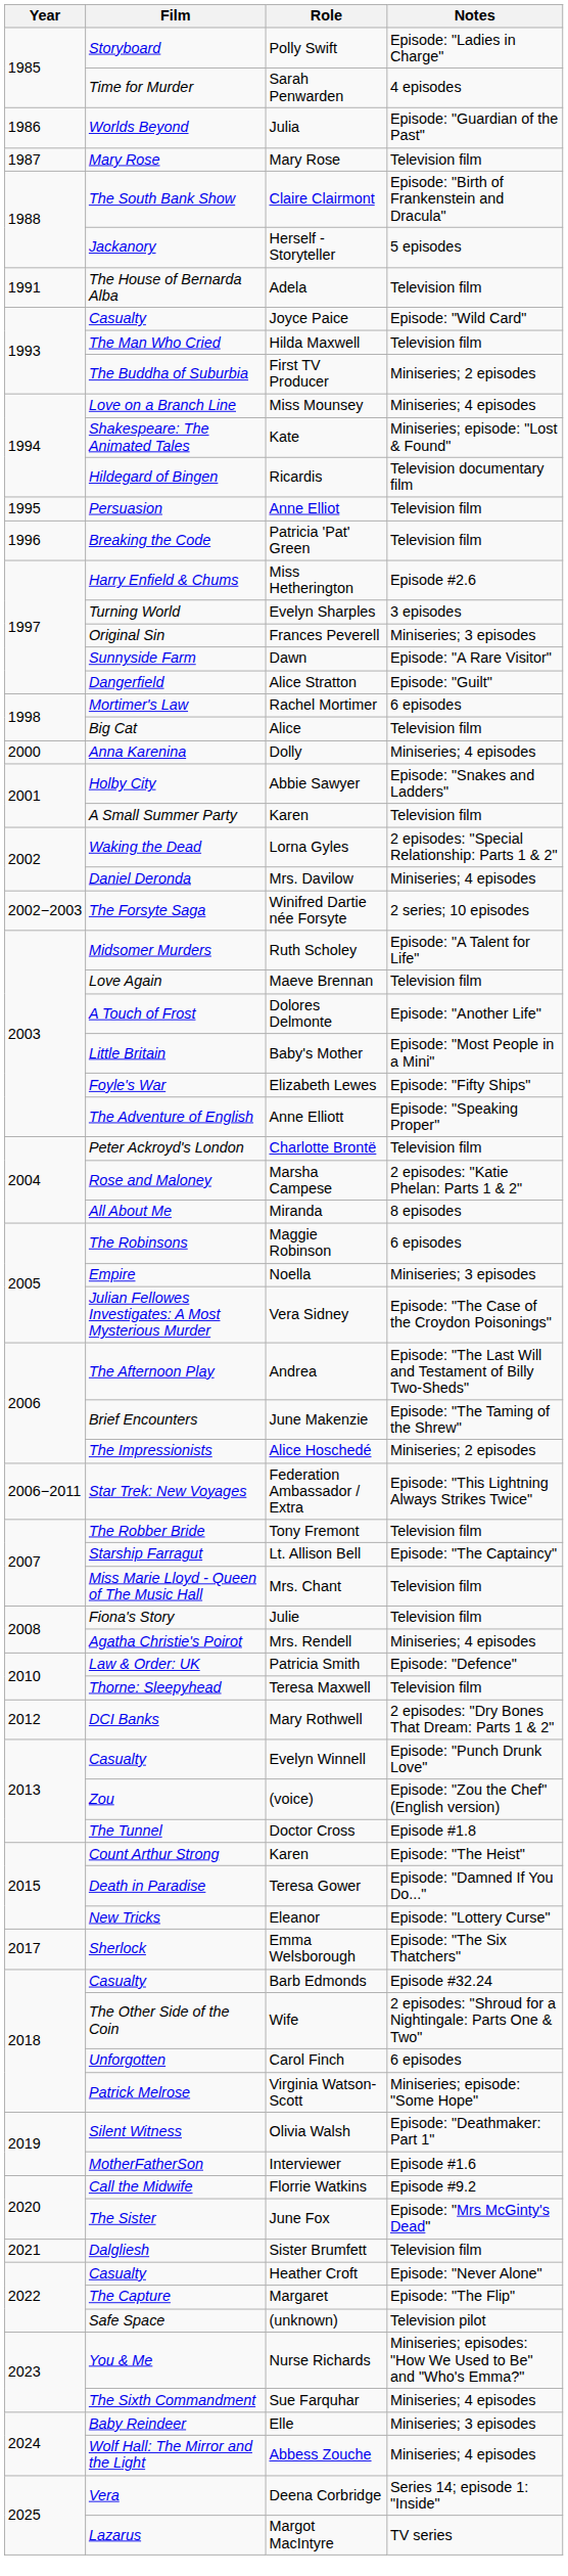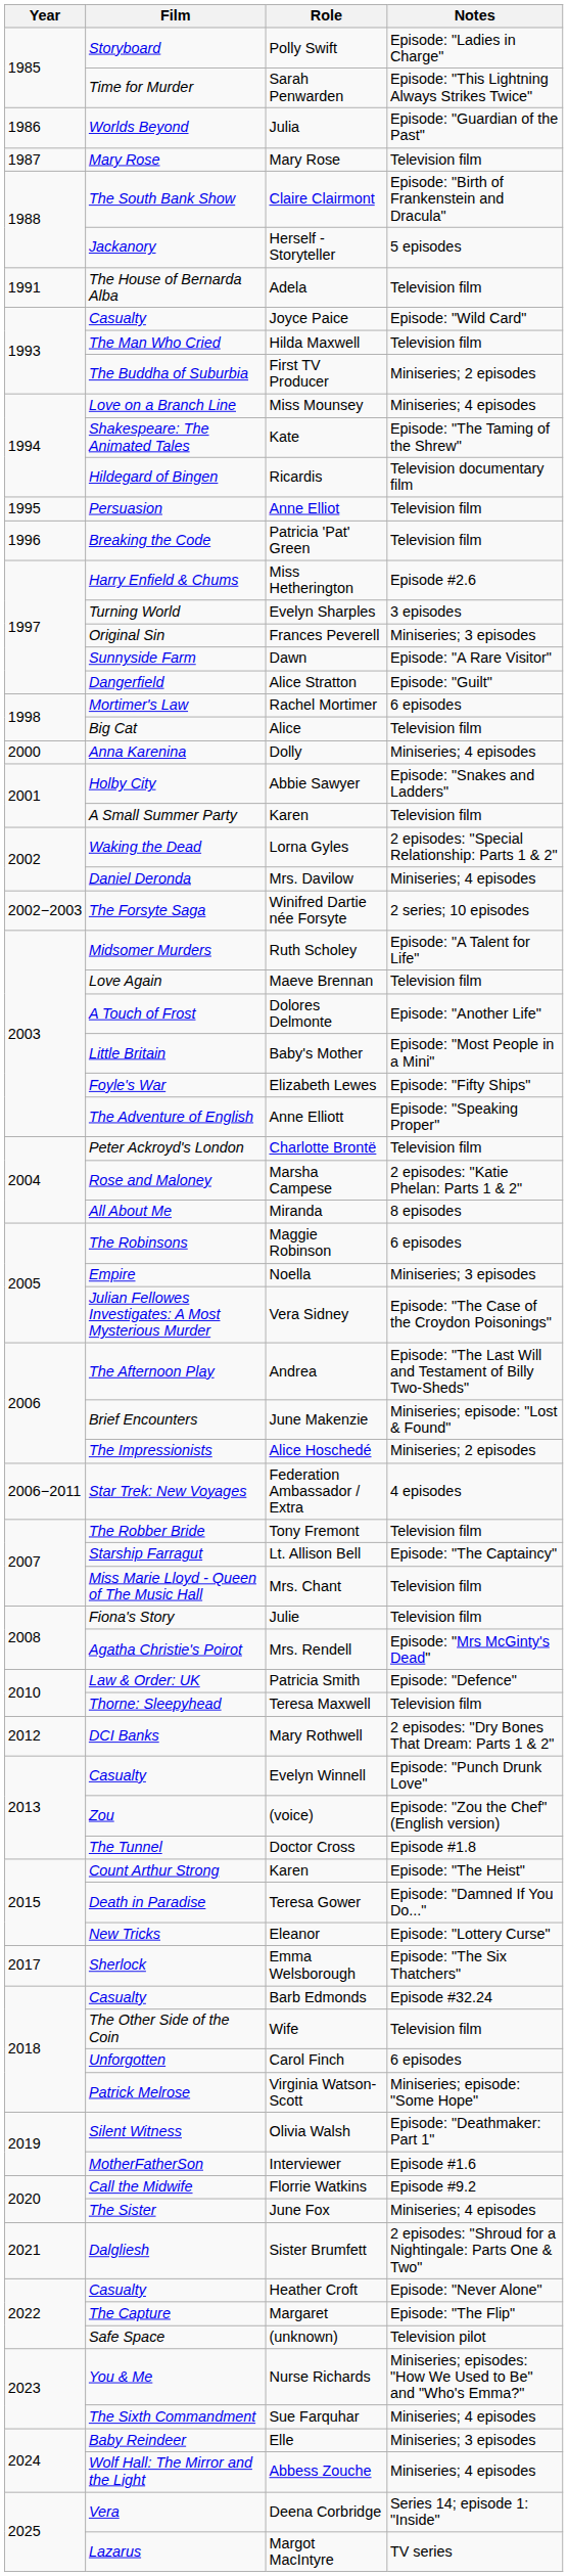Sarah Penwarden | Notes: 4 episodes -> Episode: "This Lightning Always Strikes Twice"
Kate | Notes: Miniseries; episode: "Lost & Found" -> Episode: "The Taming of the Shrew"
June Makenzie | Notes: Episode: "The Taming of the Shrew" -> Miniseries; episode: "Lost & Found"
Federation Ambassador / Extra | Notes: Episode: "This Lightning Always Strikes Twice" -> 4 episodes
Mrs. Rendell | Notes: Miniseries; 4 episodes -> Episode: "Mrs McGinty's Dead"
Wife | Notes: 2 episodes: "Shroud for a Nightingale: Parts One & Two" -> Television film
June Fox | Notes: Episode: "Mrs McGinty's Dead" -> Miniseries; 4 episodes
Sister Brumfett | Notes: Television film -> 2 episodes: "Shroud for a Nightingale: Parts One & Two"
